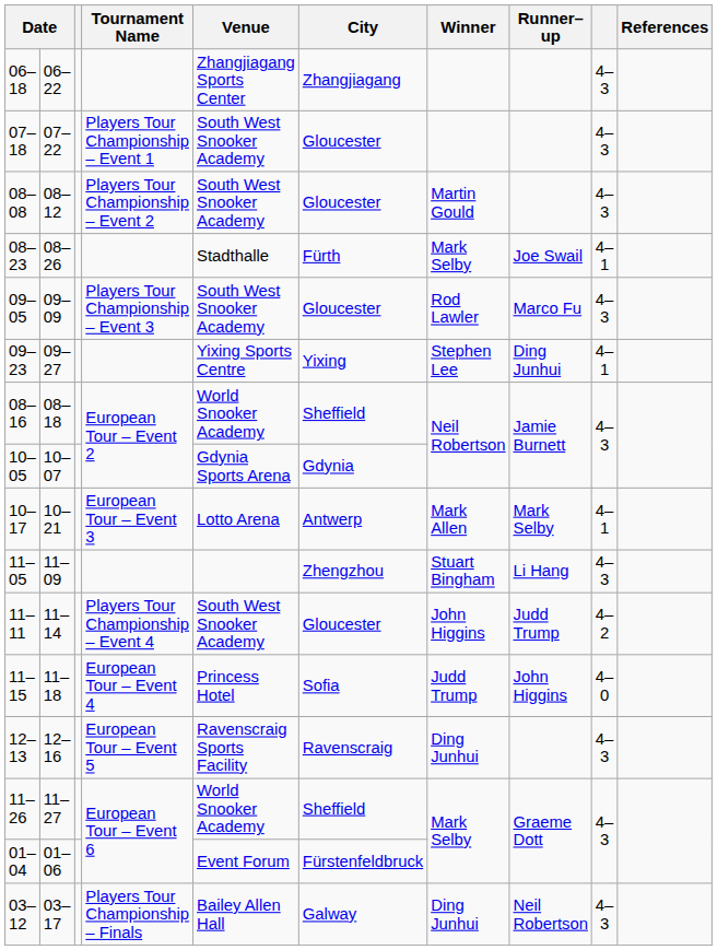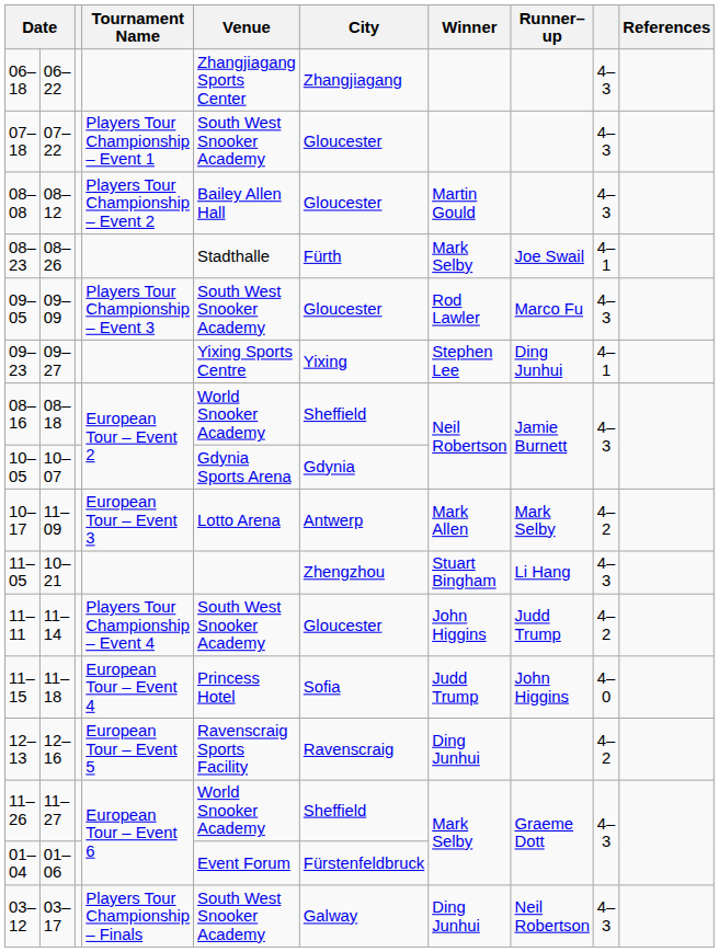08–08 | Venue: South West Snooker Academy -> Bailey Allen Hall
10–17 | column 2: 10–21 -> 11–09
10–17 | column 9: 4–1 -> 4–2
11–05 | column 2: 11–09 -> 10–21
12–13 | column 9: 4–3 -> 4–2
03–12 | Venue: Bailey Allen Hall -> South West Snooker Academy
